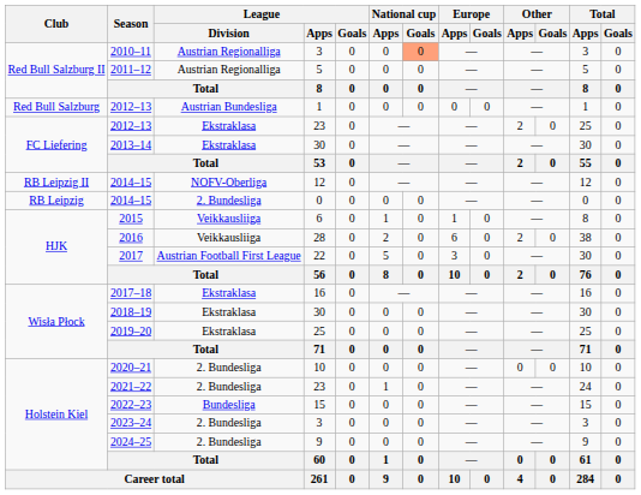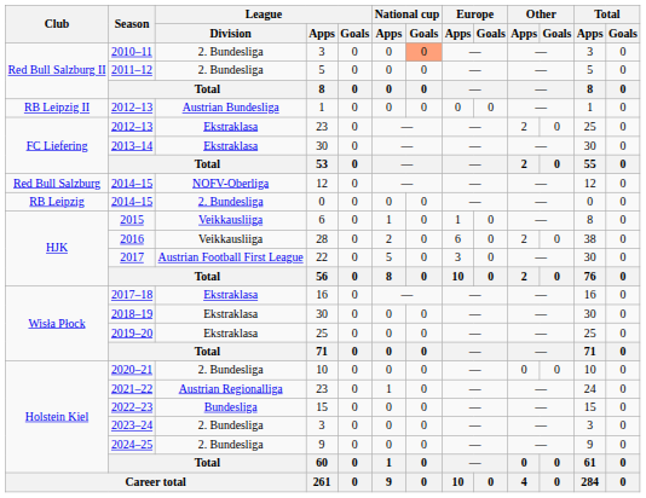2010–11 | League / Division: Austrian Regionalliga -> 2. Bundesliga
2011–12 | League / Division: Austrian Regionalliga -> 2. Bundesliga
2012–13 / 1 | Club: Red Bull Salzburg -> RB Leipzig II
2014–15 / 12 | Club: RB Leipzig II -> Red Bull Salzburg
2021–22 | League / Division: 2. Bundesliga -> Austrian Regionalliga
